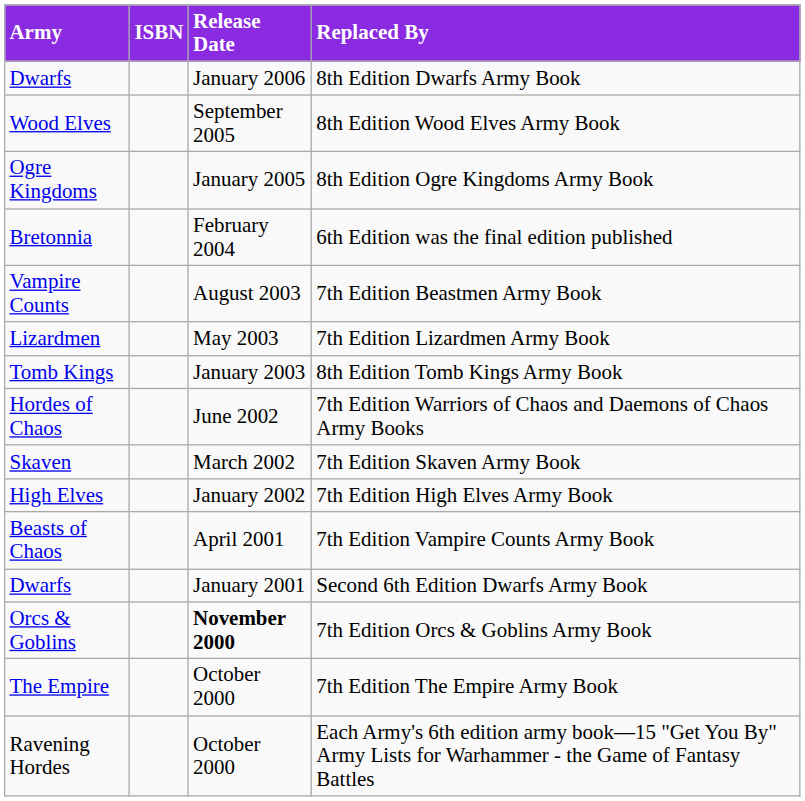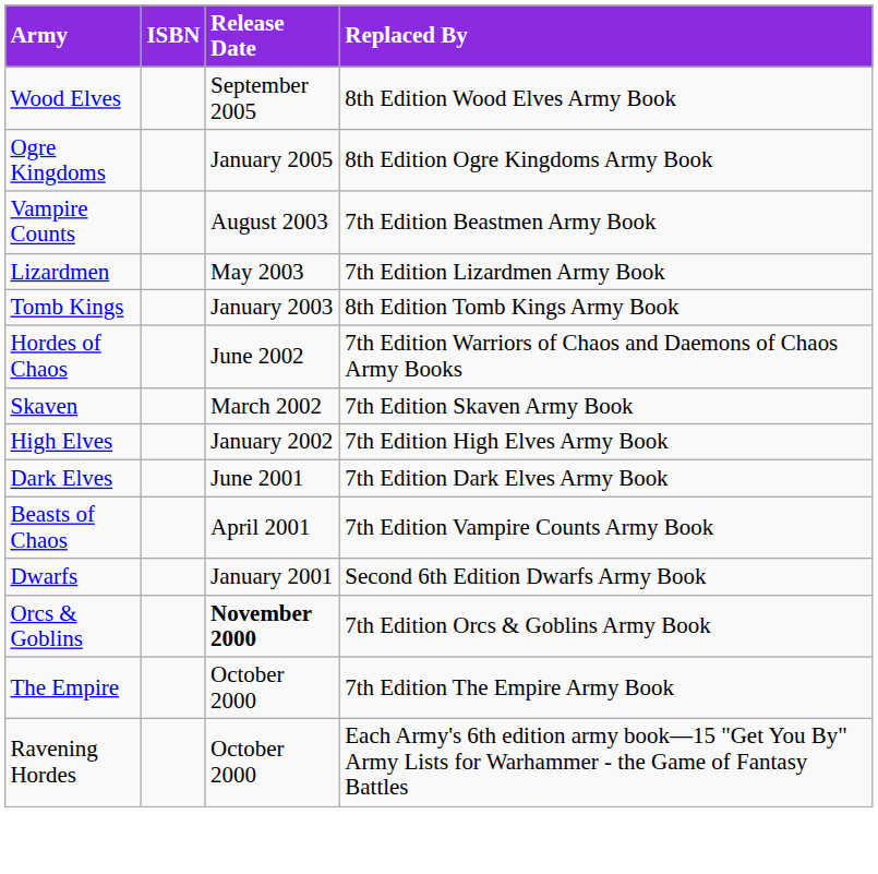- row: Dwarfs | January 2006 | 8th Edition Dwarfs Army Book
- row: Bretonnia | February 2004 | 6th Edition was the final edition published
+ row: Dark Elves | June 2001 | 7th Edition Dark Elves Army Book
